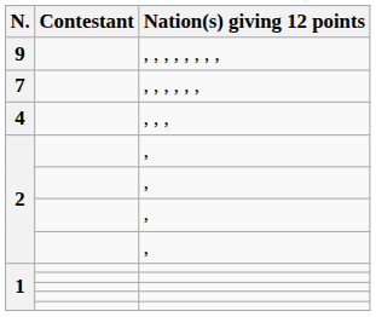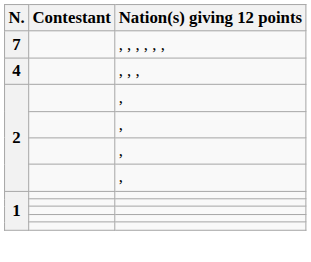- row: 9 | , , , , , , , ,
